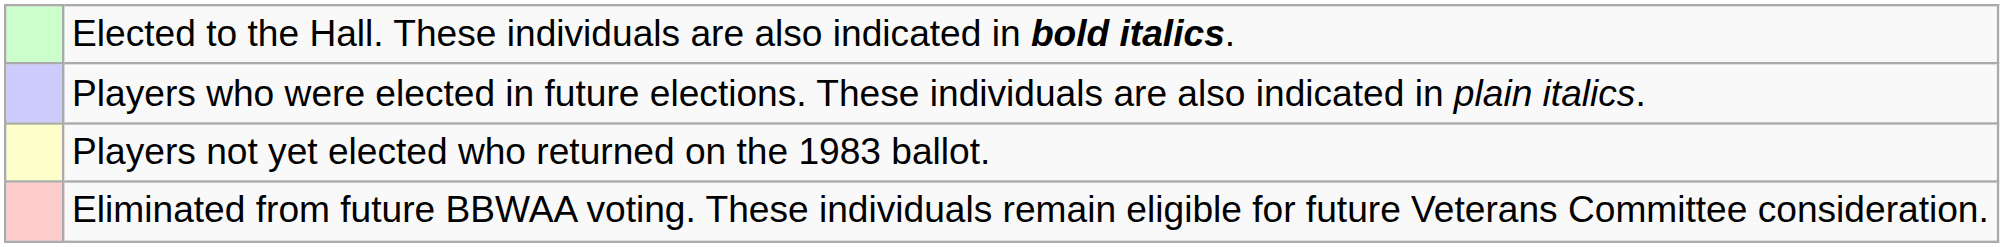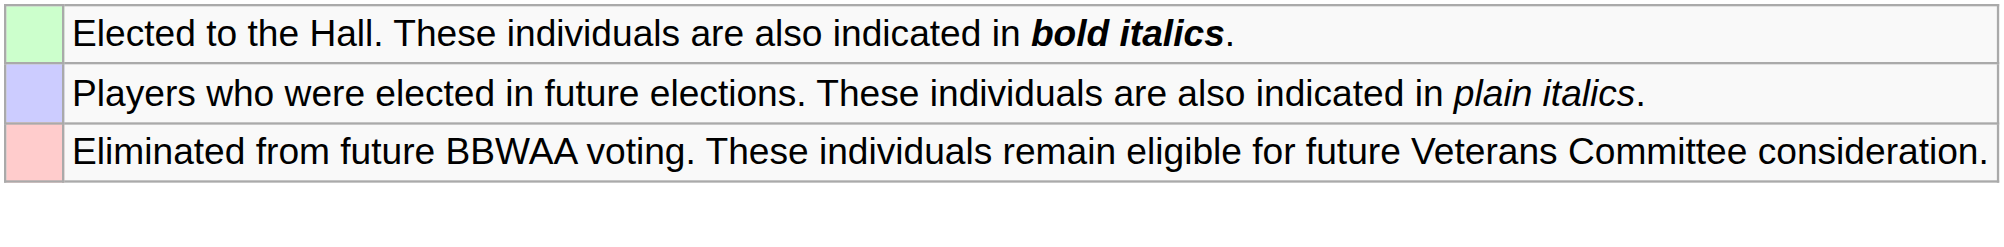- row: Players not yet elected who returned on the 1983 ballot.
